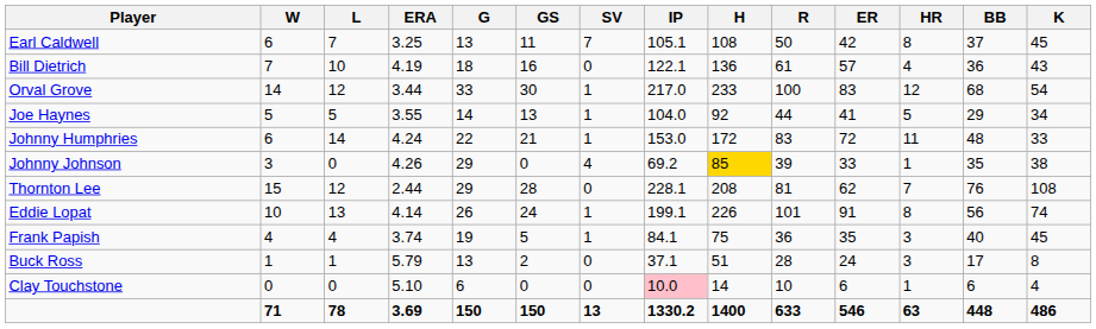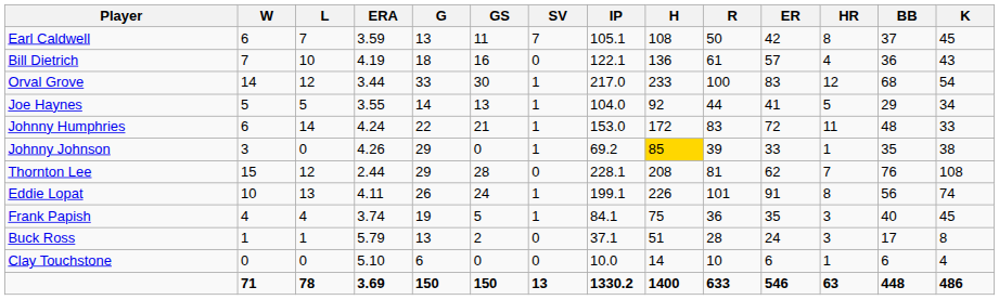Earl Caldwell | ERA: 3.25 -> 3.59
Johnny Johnson | SV: 4 -> 1
Eddie Lopat | ERA: 4.14 -> 4.11
Clay Touchstone | IP: pink background -> no background
